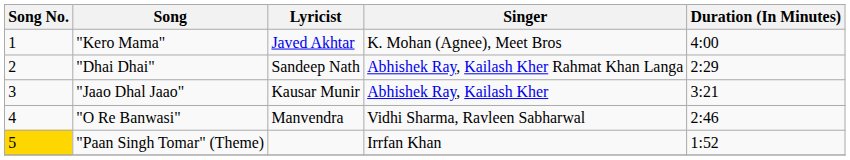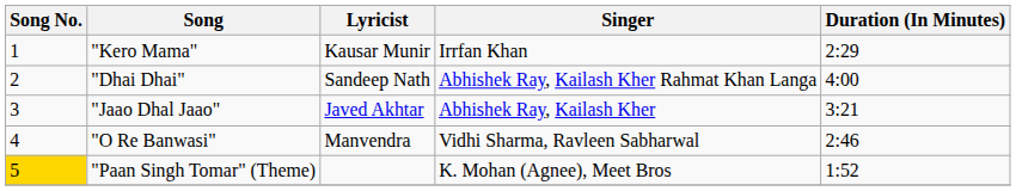"Kero Mama" | Lyricist: Javed Akhtar -> Kausar Munir
"Kero Mama" | Singer: K. Mohan (Agnee), Meet Bros -> Irrfan Khan
"Kero Mama" | Duration (In Minutes): 4:00 -> 2:29
"Dhai Dhai" | Duration (In Minutes): 2:29 -> 4:00
"Jaao Dhal Jaao" | Lyricist: Kausar Munir -> Javed Akhtar
"Paan Singh Tomar" (Theme) | Singer: Irrfan Khan -> K. Mohan (Agnee), Meet Bros
